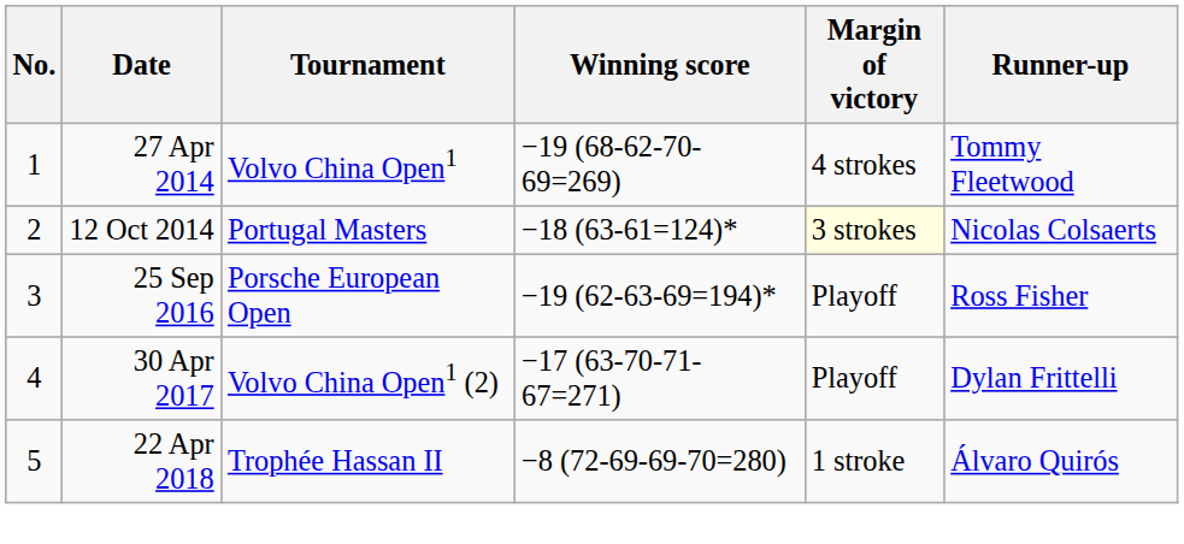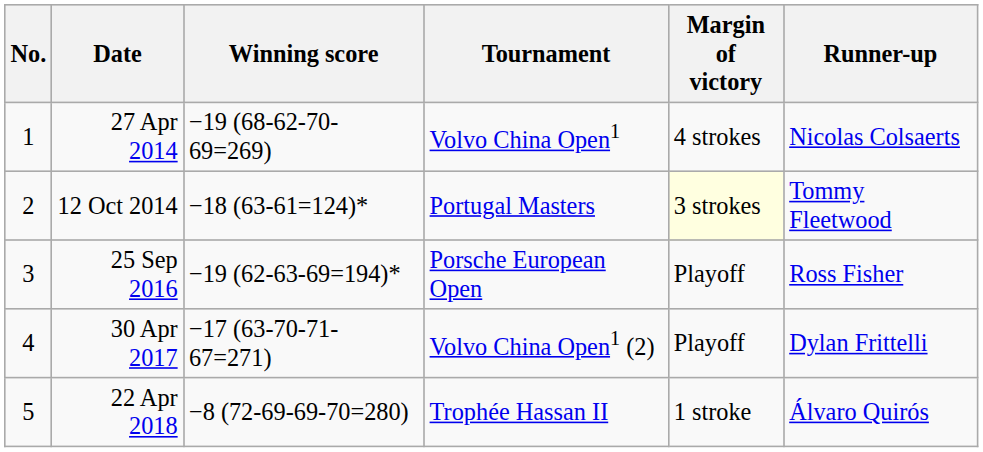columns swapped: Tournament <-> Winning score
27 Apr 2014 | Runner-up: Tommy Fleetwood -> Nicolas Colsaerts
12 Oct 2014 | Runner-up: Nicolas Colsaerts -> Tommy Fleetwood
